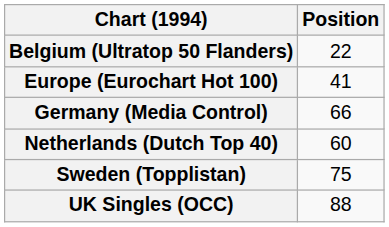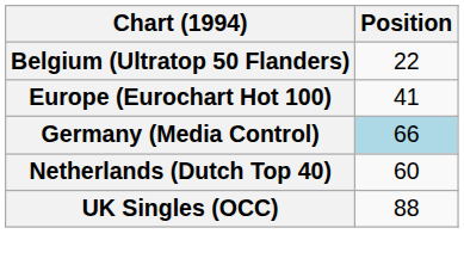Germany (Media Control) | Position: no background -> lightblue background
- row: Sweden (Topplistan) | 75
